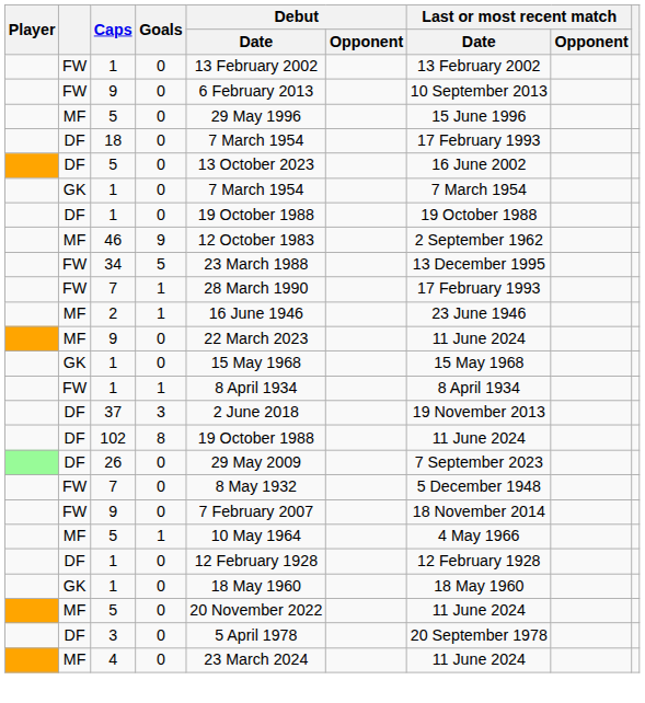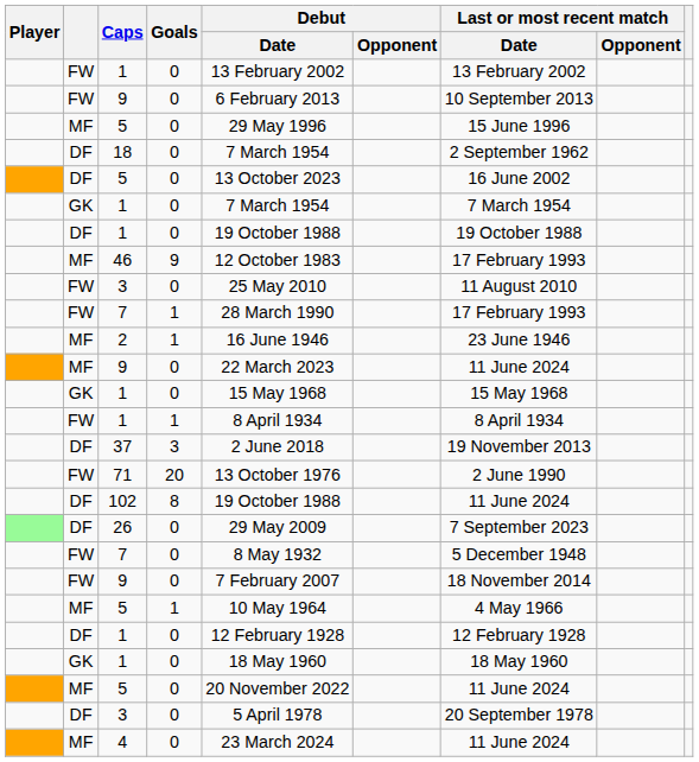18 | Last or most recent match / Date: 17 February 1993 -> 2 September 1962
46 | Last or most recent match / Date: 2 September 1962 -> 17 February 1993
+ row: FW | 3 | 0 | 25 May 2010 | 11 August 2010
- row: FW | 34 | 5 | 23 March 1988 | 13 December 1995
+ row: FW | 71 | 20 | 13 October 1976 | 2 June 1990
